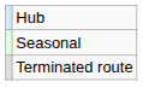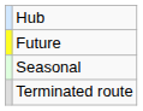+ row: Future
